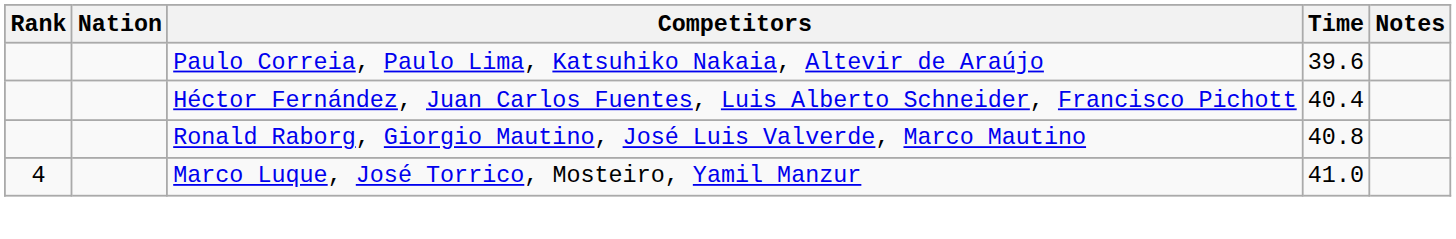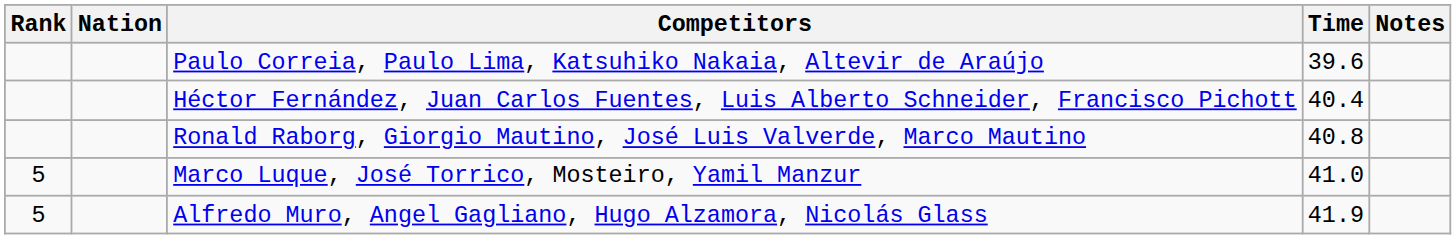Marco Luque, José Torrico, Mosteiro, Yamil Manzur | Rank: 4 -> 5
+ row: 5 | Alfredo Muro, Angel Gagliano, Hugo Alzamora, Nicolás Glass | 41.9
